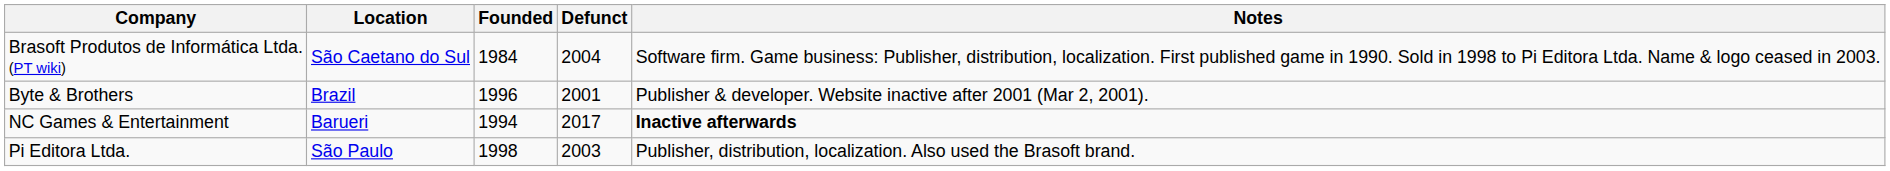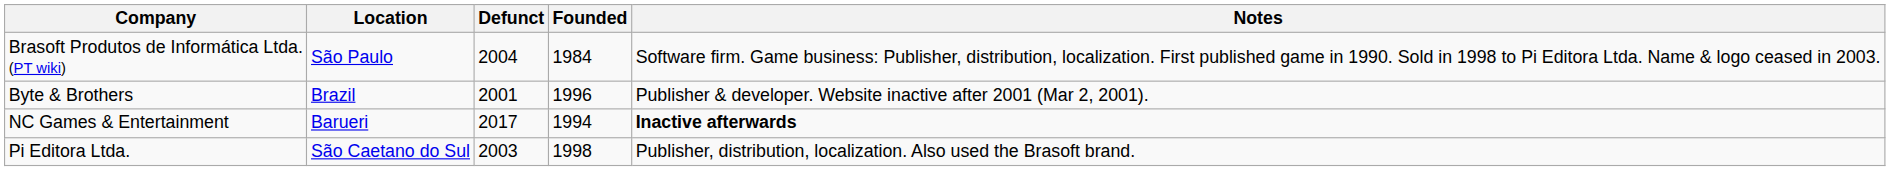columns swapped: Founded <-> Defunct
Brasoft Produtos de Informática Ltda. (PT wiki) | Location: São Caetano do Sul -> São Paulo
Pi Editora Ltda. | Location: São Paulo -> São Caetano do Sul
